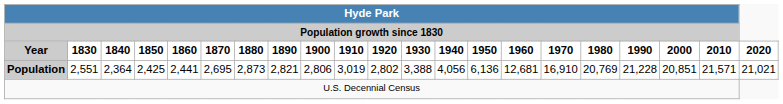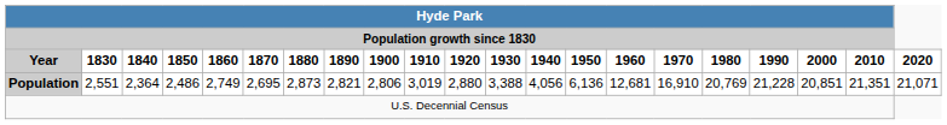Population | Hyde Park / Population growth since 1830 / 1850: 2,425 -> 2,486
Population | Hyde Park / Population growth since 1830 / 1860: 2,441 -> 2,749
Population | Hyde Park / Population growth since 1830 / 1920: 2,802 -> 2,880
Population | Hyde Park / Population growth since 1830 / 2010: 21,571 -> 21,351
Population | 2020: 21,021 -> 21,071
